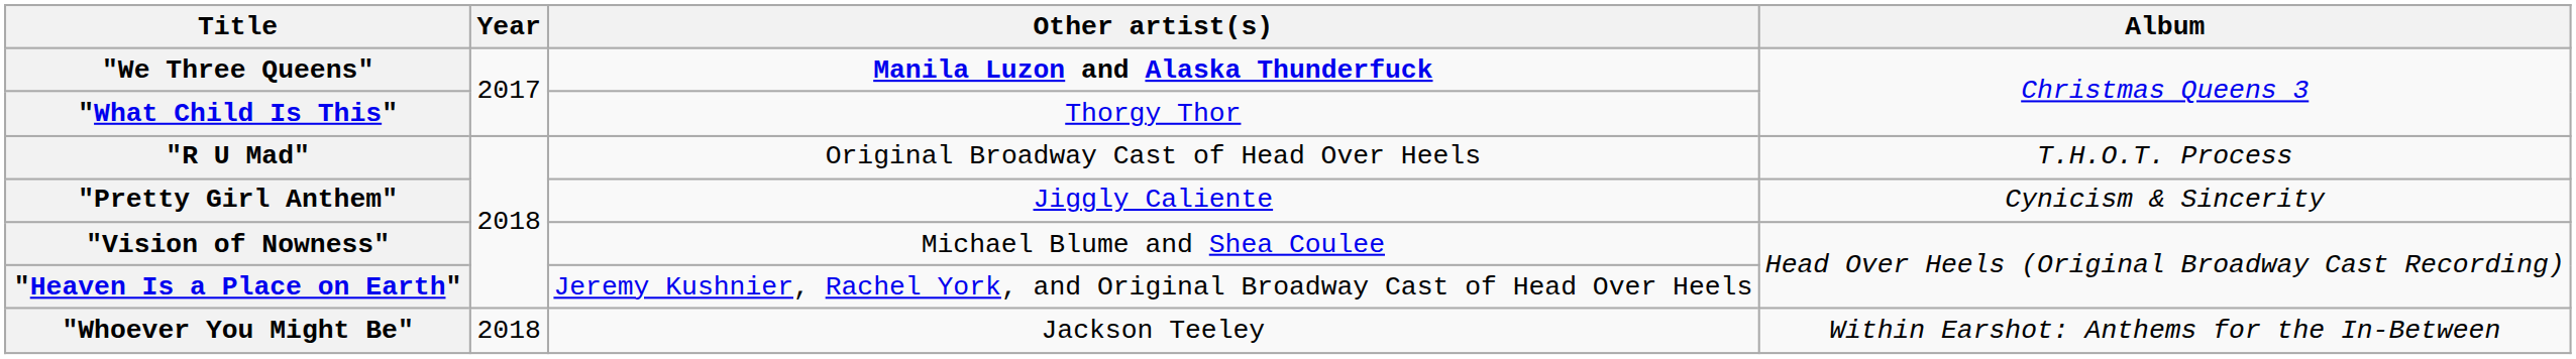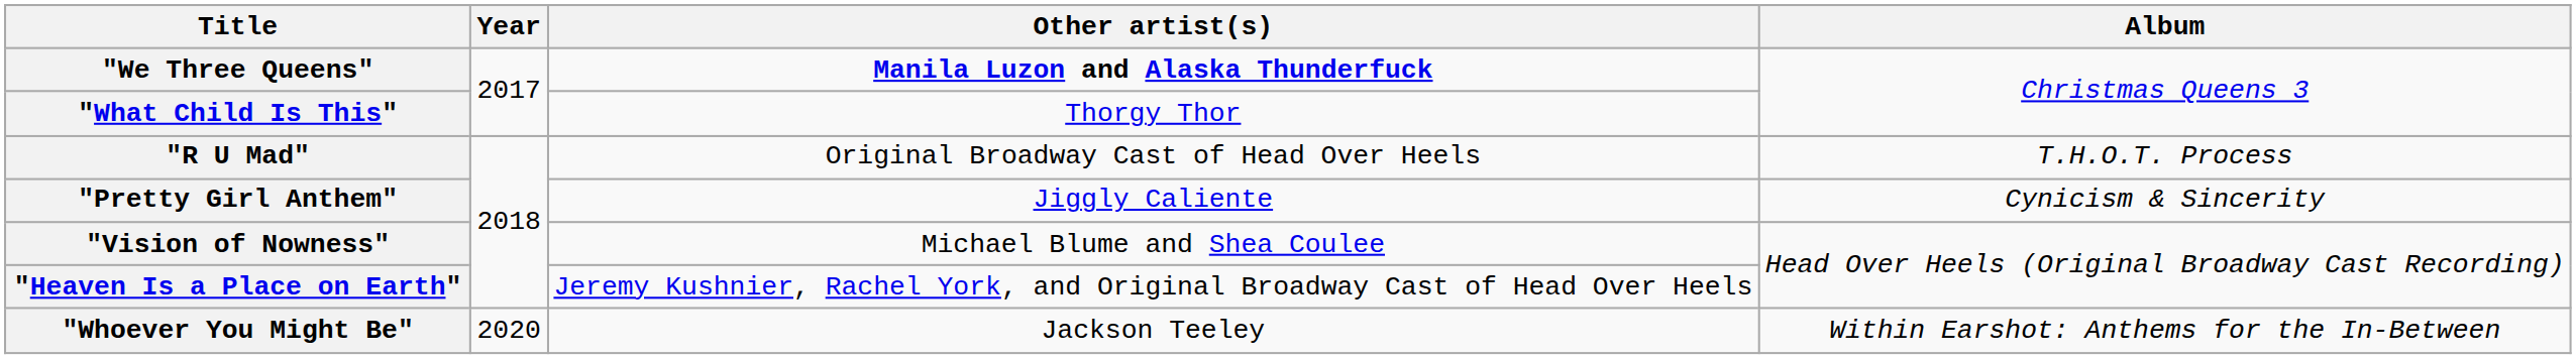"Whoever You Might Be" | Year: 2018 -> 2020
